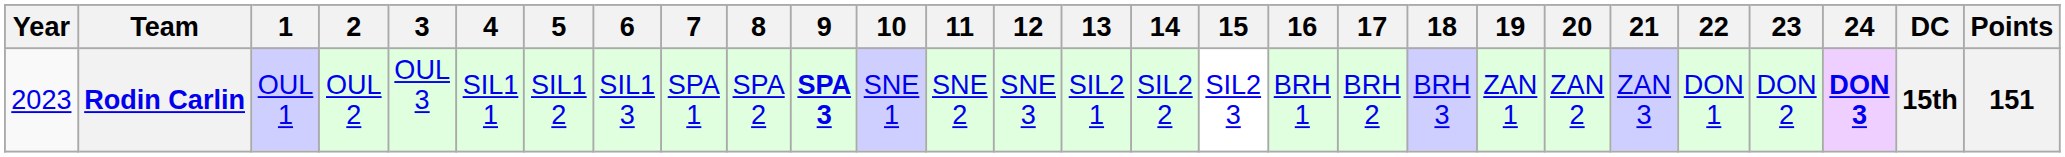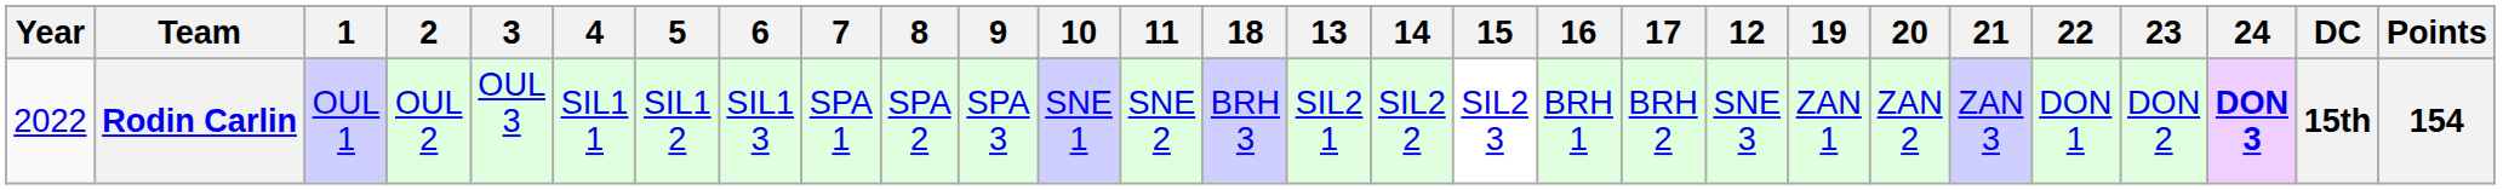columns swapped: 12 <-> 18
Rodin Carlin | Year: 2023 -> 2022
Rodin Carlin | 9: bold -> normal
Rodin Carlin | Points: 151 -> 154
